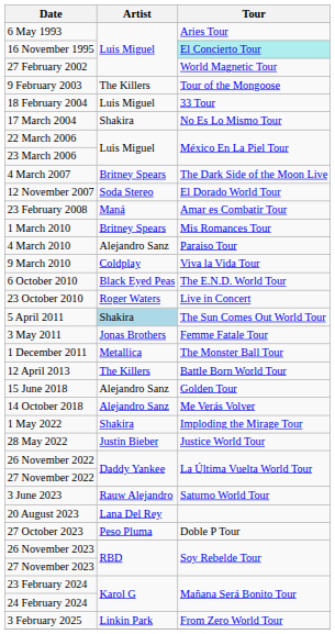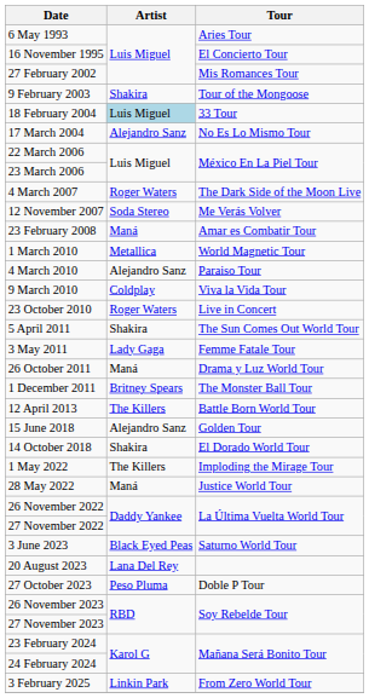16 November 1995 | Tour: paleturquoise background -> no background
27 February 2002 | Tour: World Magnetic Tour -> Mis Romances Tour
9 February 2003 | Artist: The Killers -> Shakira
18 February 2004 | Artist: no background -> lightblue background
17 March 2004 | Artist: Shakira -> Alejandro Sanz
4 March 2007 | Artist: Britney Spears -> Roger Waters
12 November 2007 | Tour: El Dorado World Tour -> Me Verás Volver
1 March 2010 | Artist: Britney Spears -> Metallica
1 March 2010 | Tour: Mis Romances Tour -> World Magnetic Tour
- row: 6 October 2010 | Black Eyed Peas | The E.N.D. World Tour
5 April 2011 | Artist: lightblue background -> no background
3 May 2011 | Artist: Jonas Brothers -> Lady Gaga
+ row: 26 October 2011 | Maná | Drama y Luz World Tour
1 December 2011 | Artist: Metallica -> Britney Spears
14 October 2018 | Artist: Alejandro Sanz -> Shakira
14 October 2018 | Tour: Me Verás Volver -> El Dorado World Tour
1 May 2022 | Artist: Shakira -> The Killers
28 May 2022 | Artist: Justin Bieber -> Maná
3 June 2023 | Artist: Rauw Alejandro -> Black Eyed Peas
